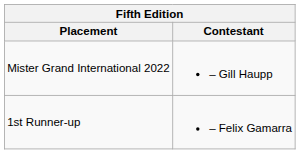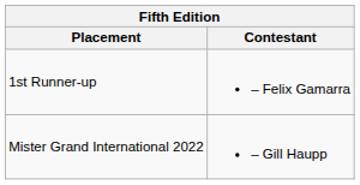rows swapped: Mister Grand International 2022 <-> 1st Runner-up
